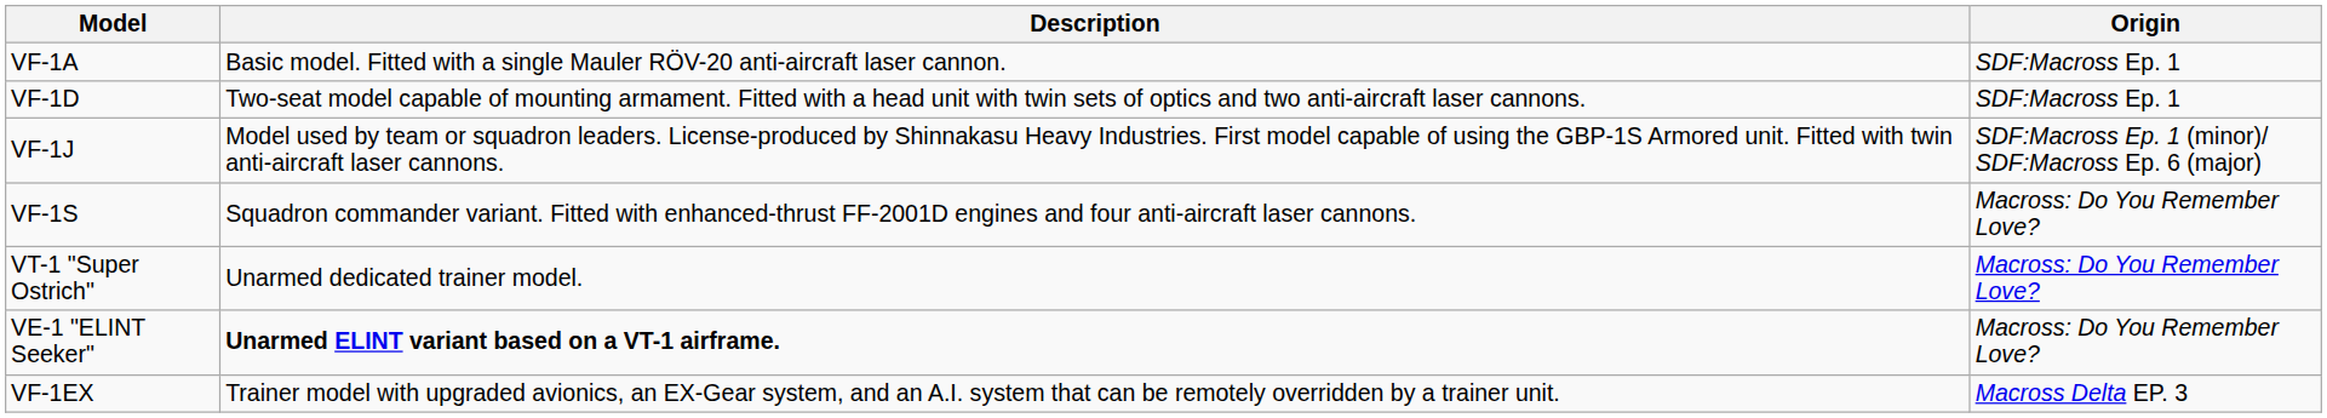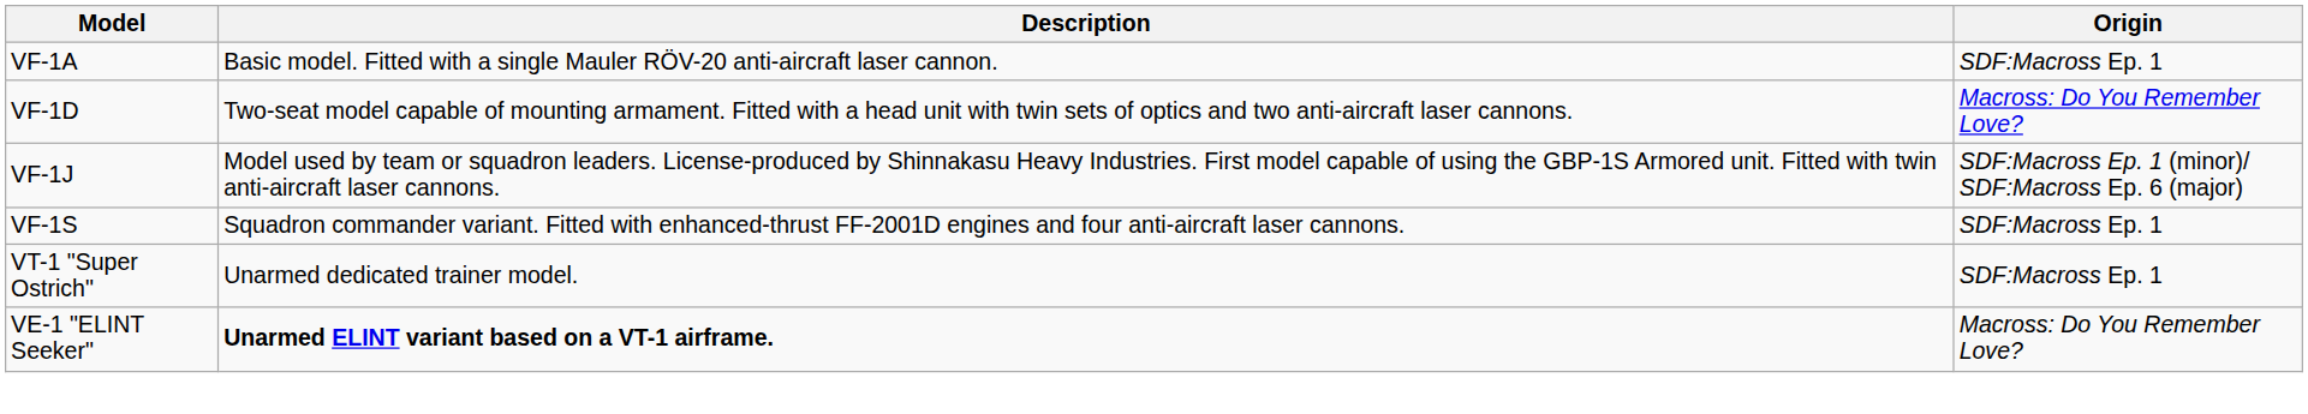VF-1D | Origin: SDF:Macross Ep. 1 -> Macross: Do You Remember Love?
VF-1S | Origin: Macross: Do You Remember Love? -> SDF:Macross Ep. 1
VT-1 "Super Ostrich" | Origin: Macross: Do You Remember Love? -> SDF:Macross Ep. 1
- row: VF-1EX | Trainer model with upgraded avionics, an EX-Gear system, and an A.I. system that can be remotely overridden by a trainer unit. | Macross Delta EP. 3
